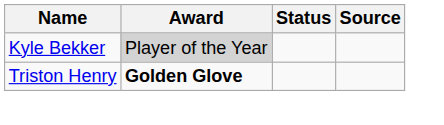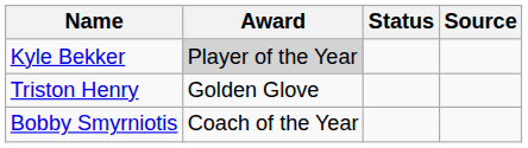Triston Henry | Award: bold -> normal
+ row: Bobby Smyrniotis | Coach of the Year
